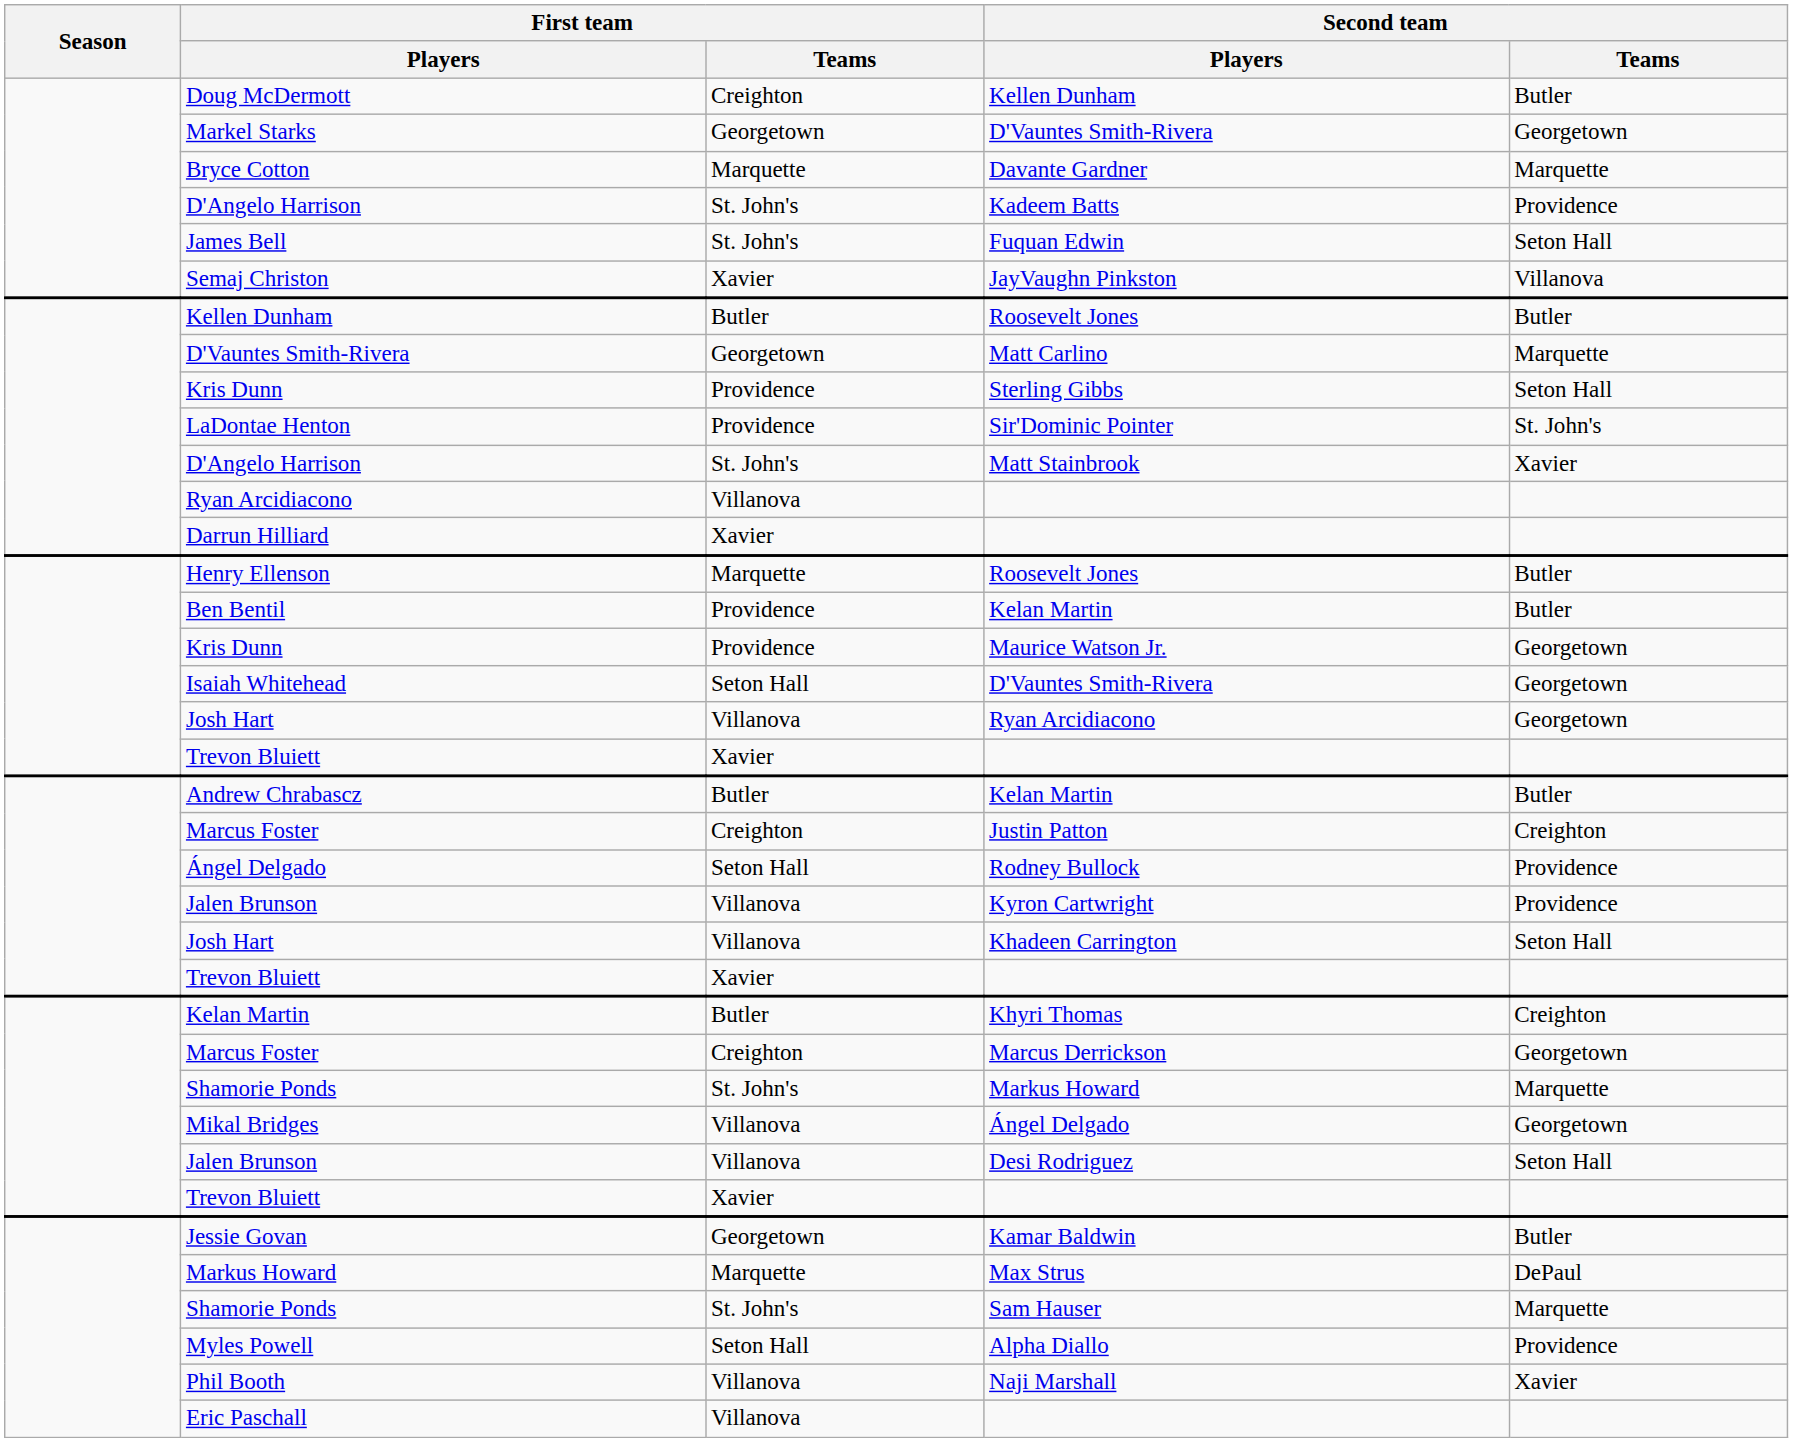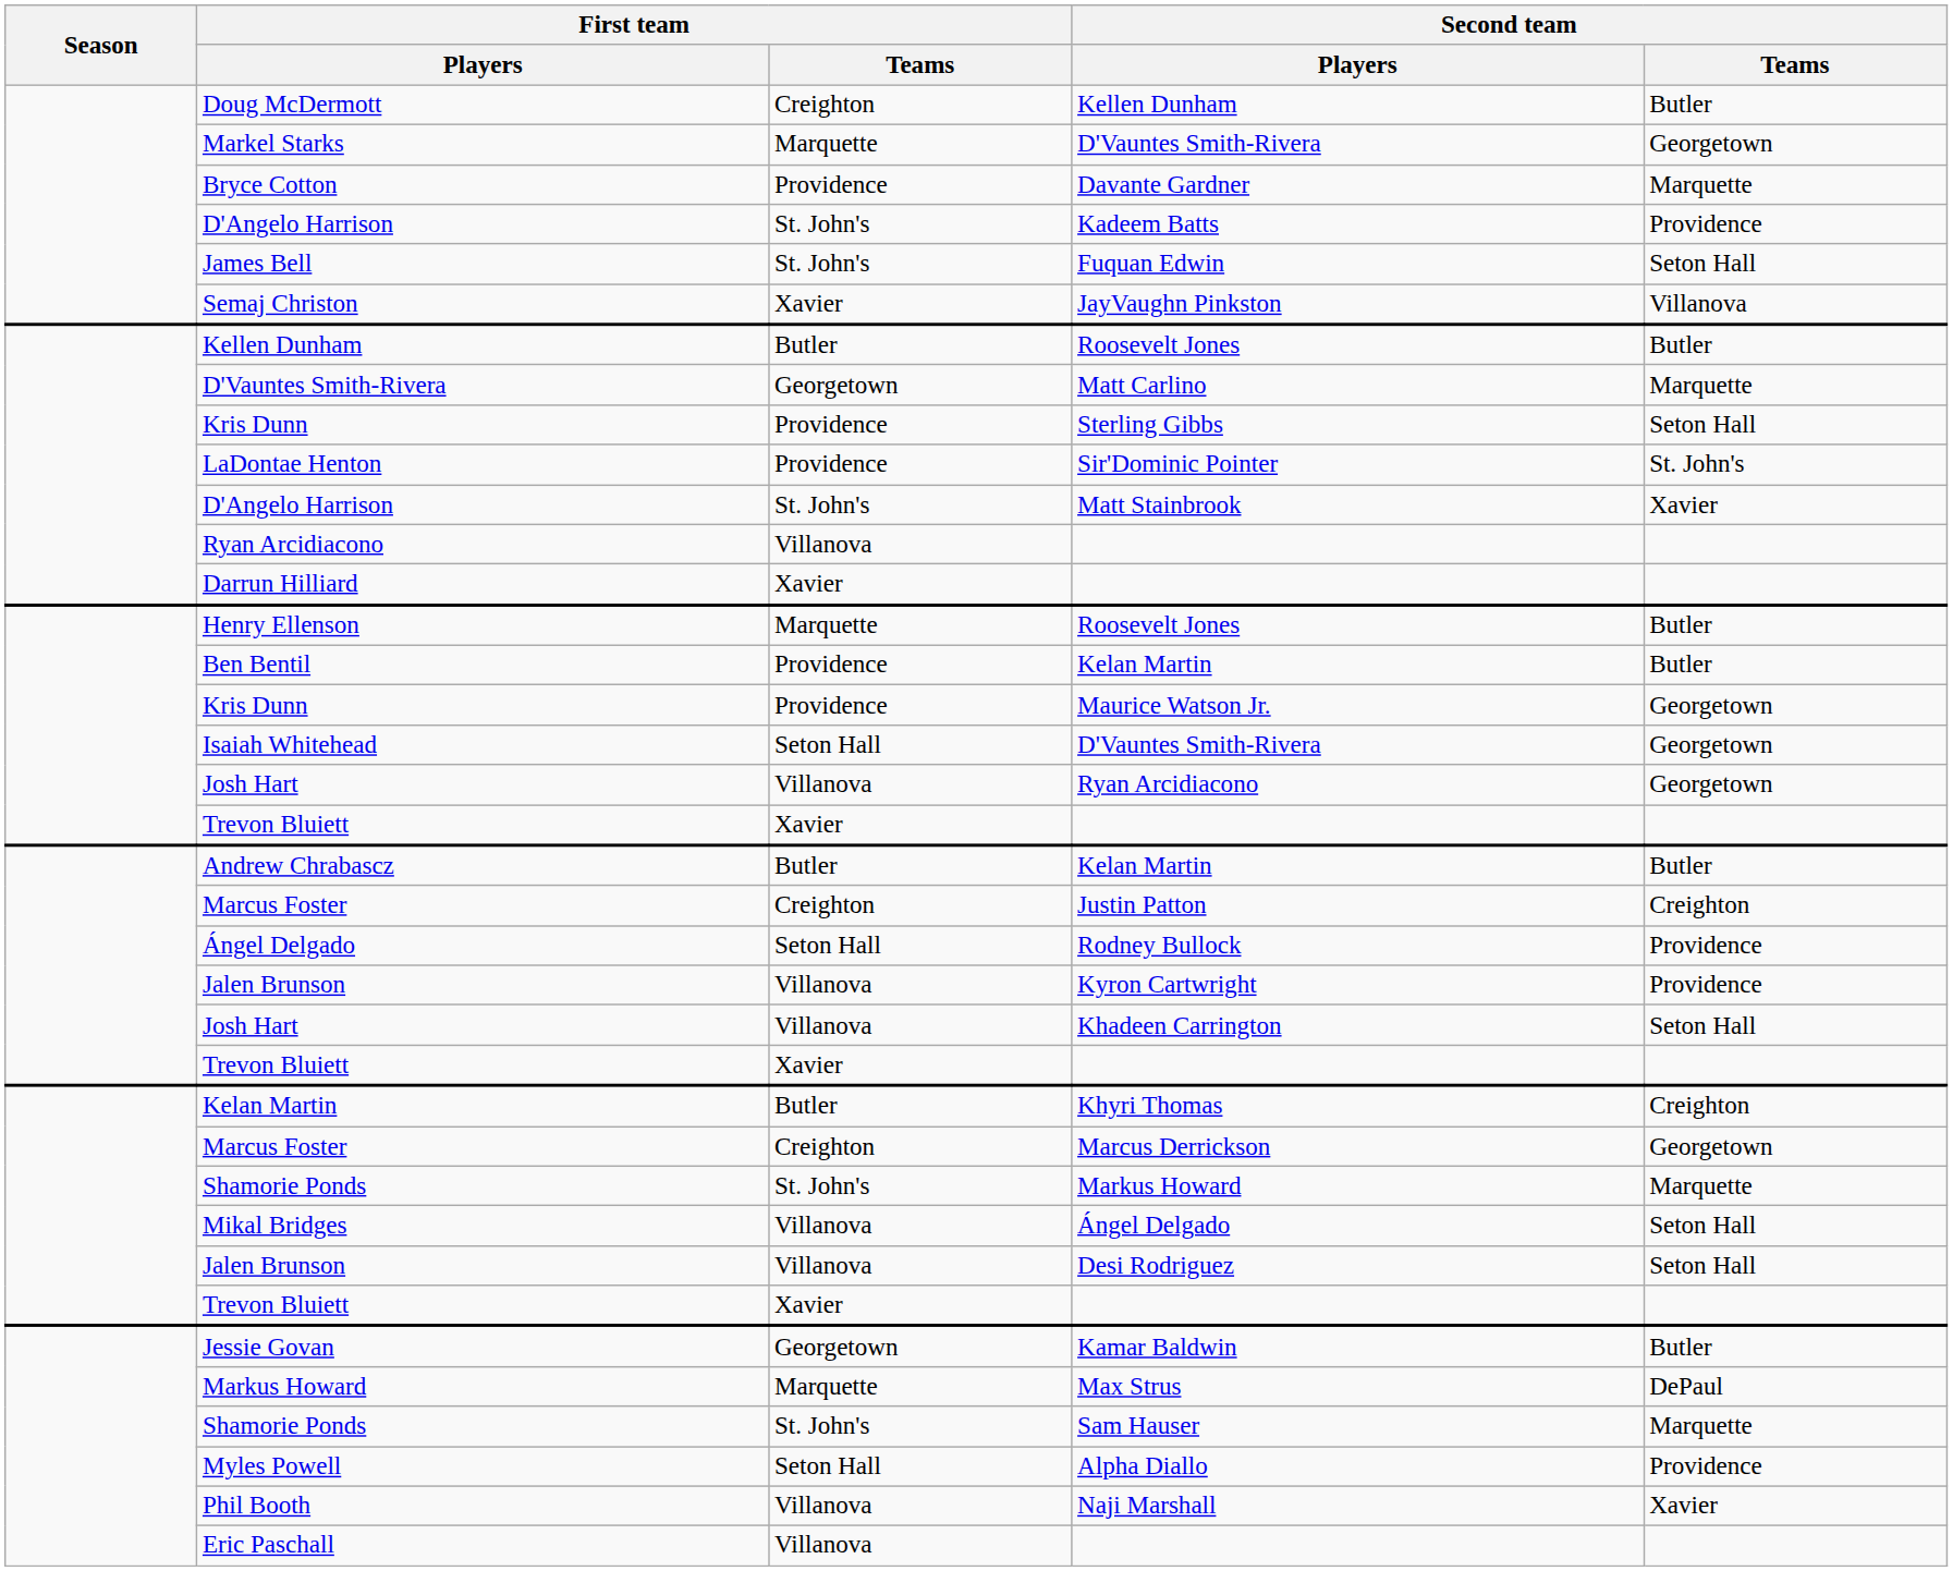Markel Starks | First team / Teams: Georgetown -> Marquette
Bryce Cotton | First team / Teams: Marquette -> Providence
Mikal Bridges | Second team / Teams: Georgetown -> Seton Hall
